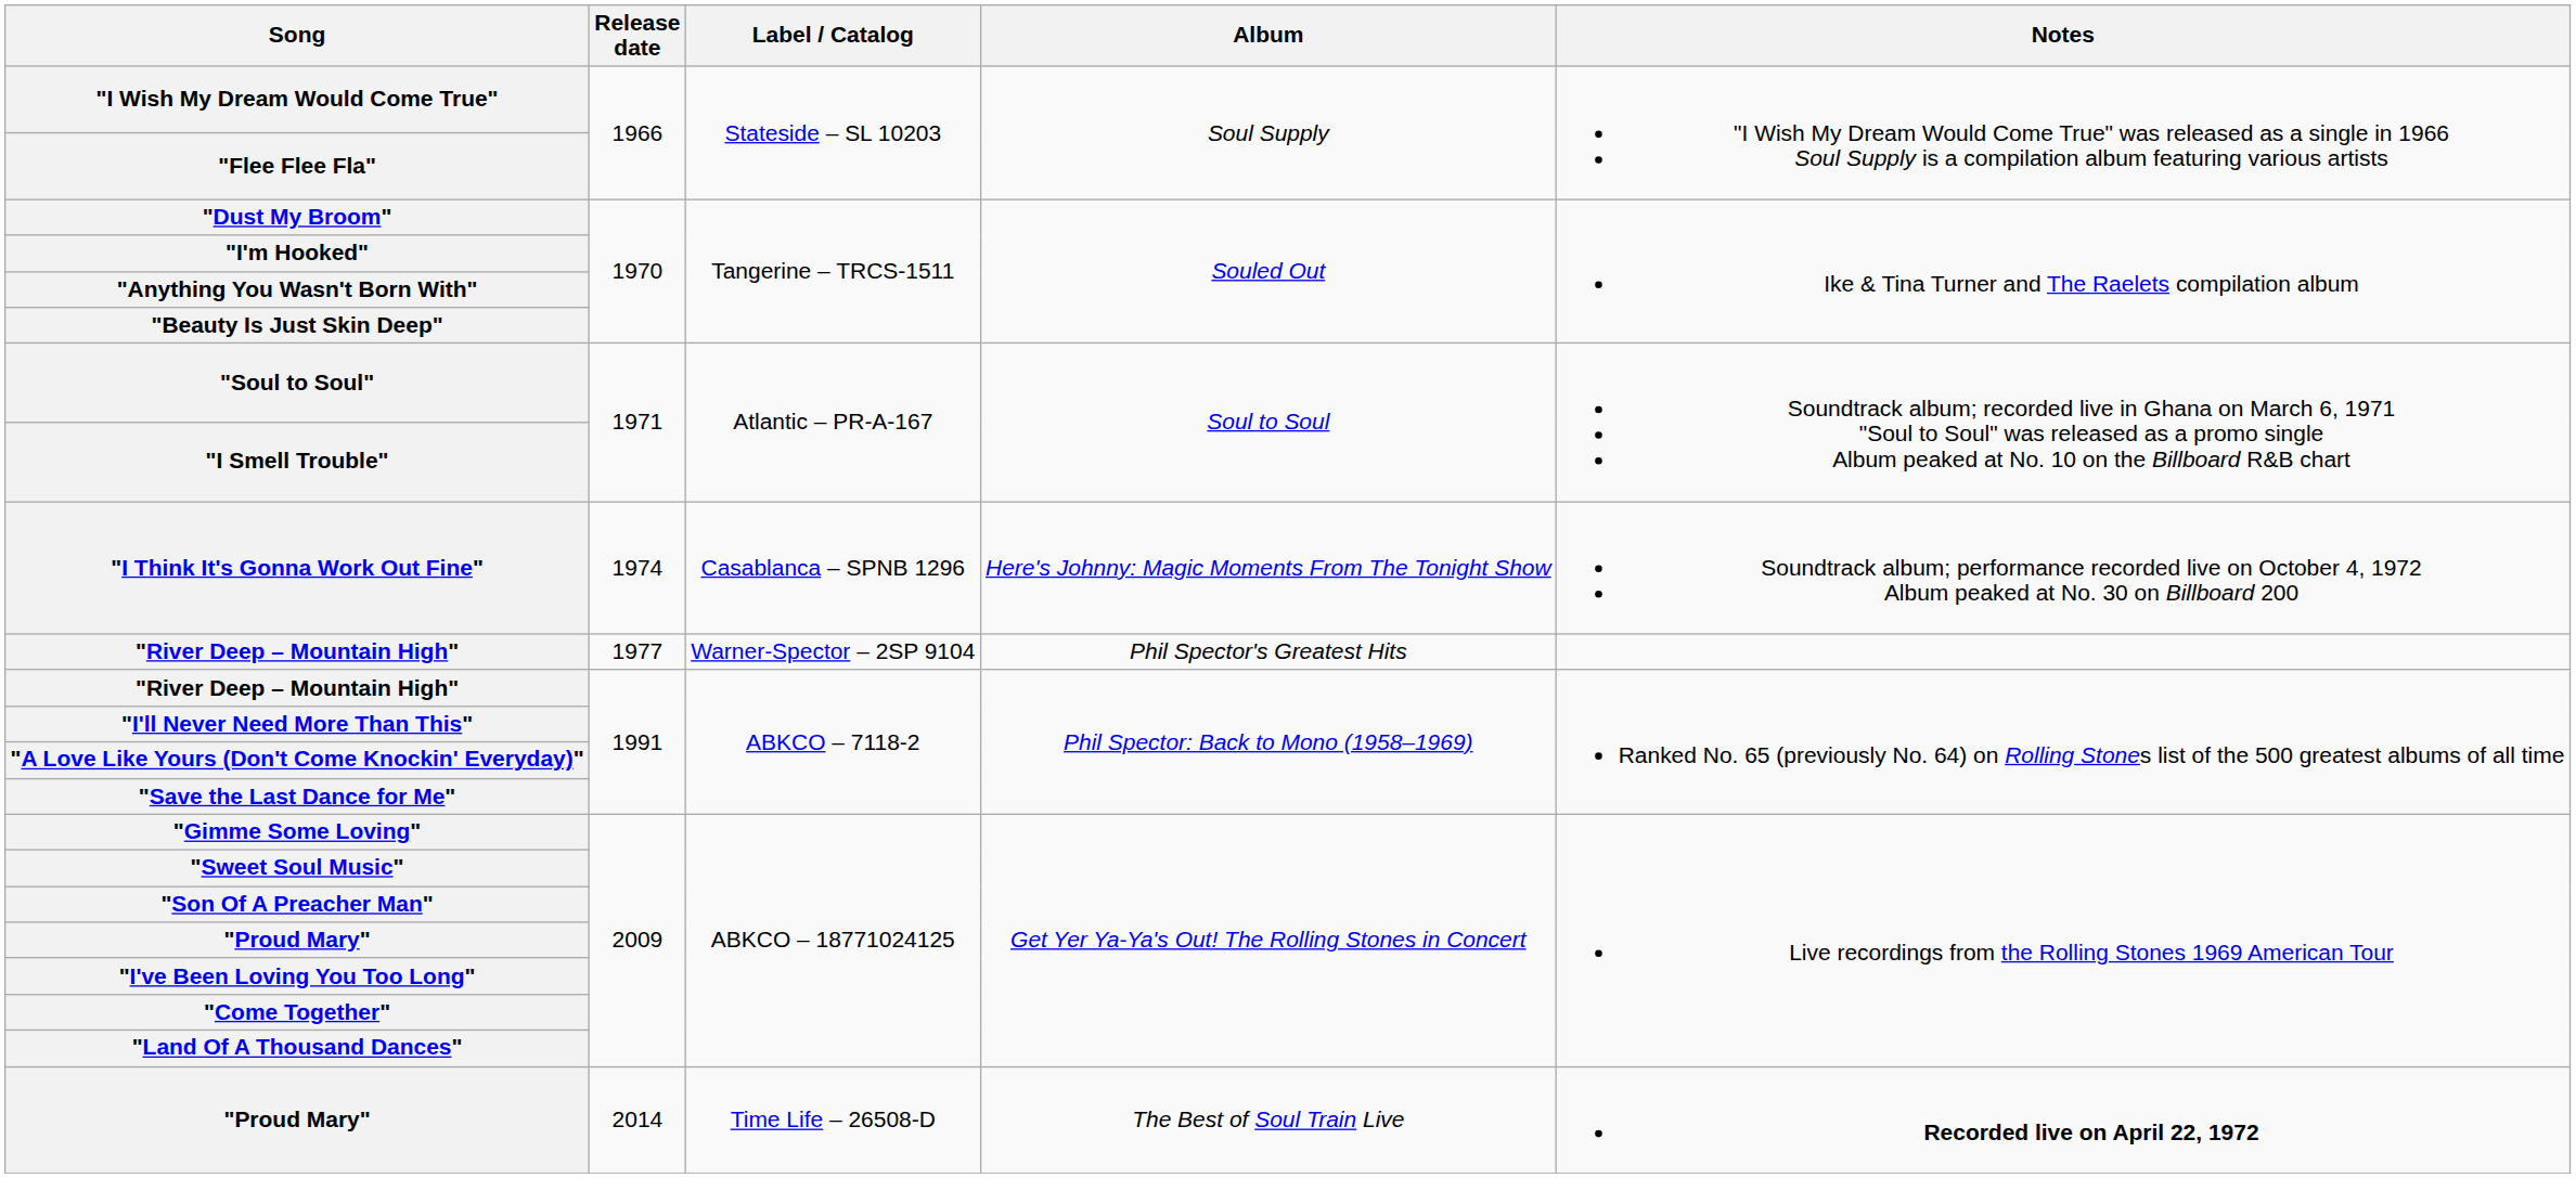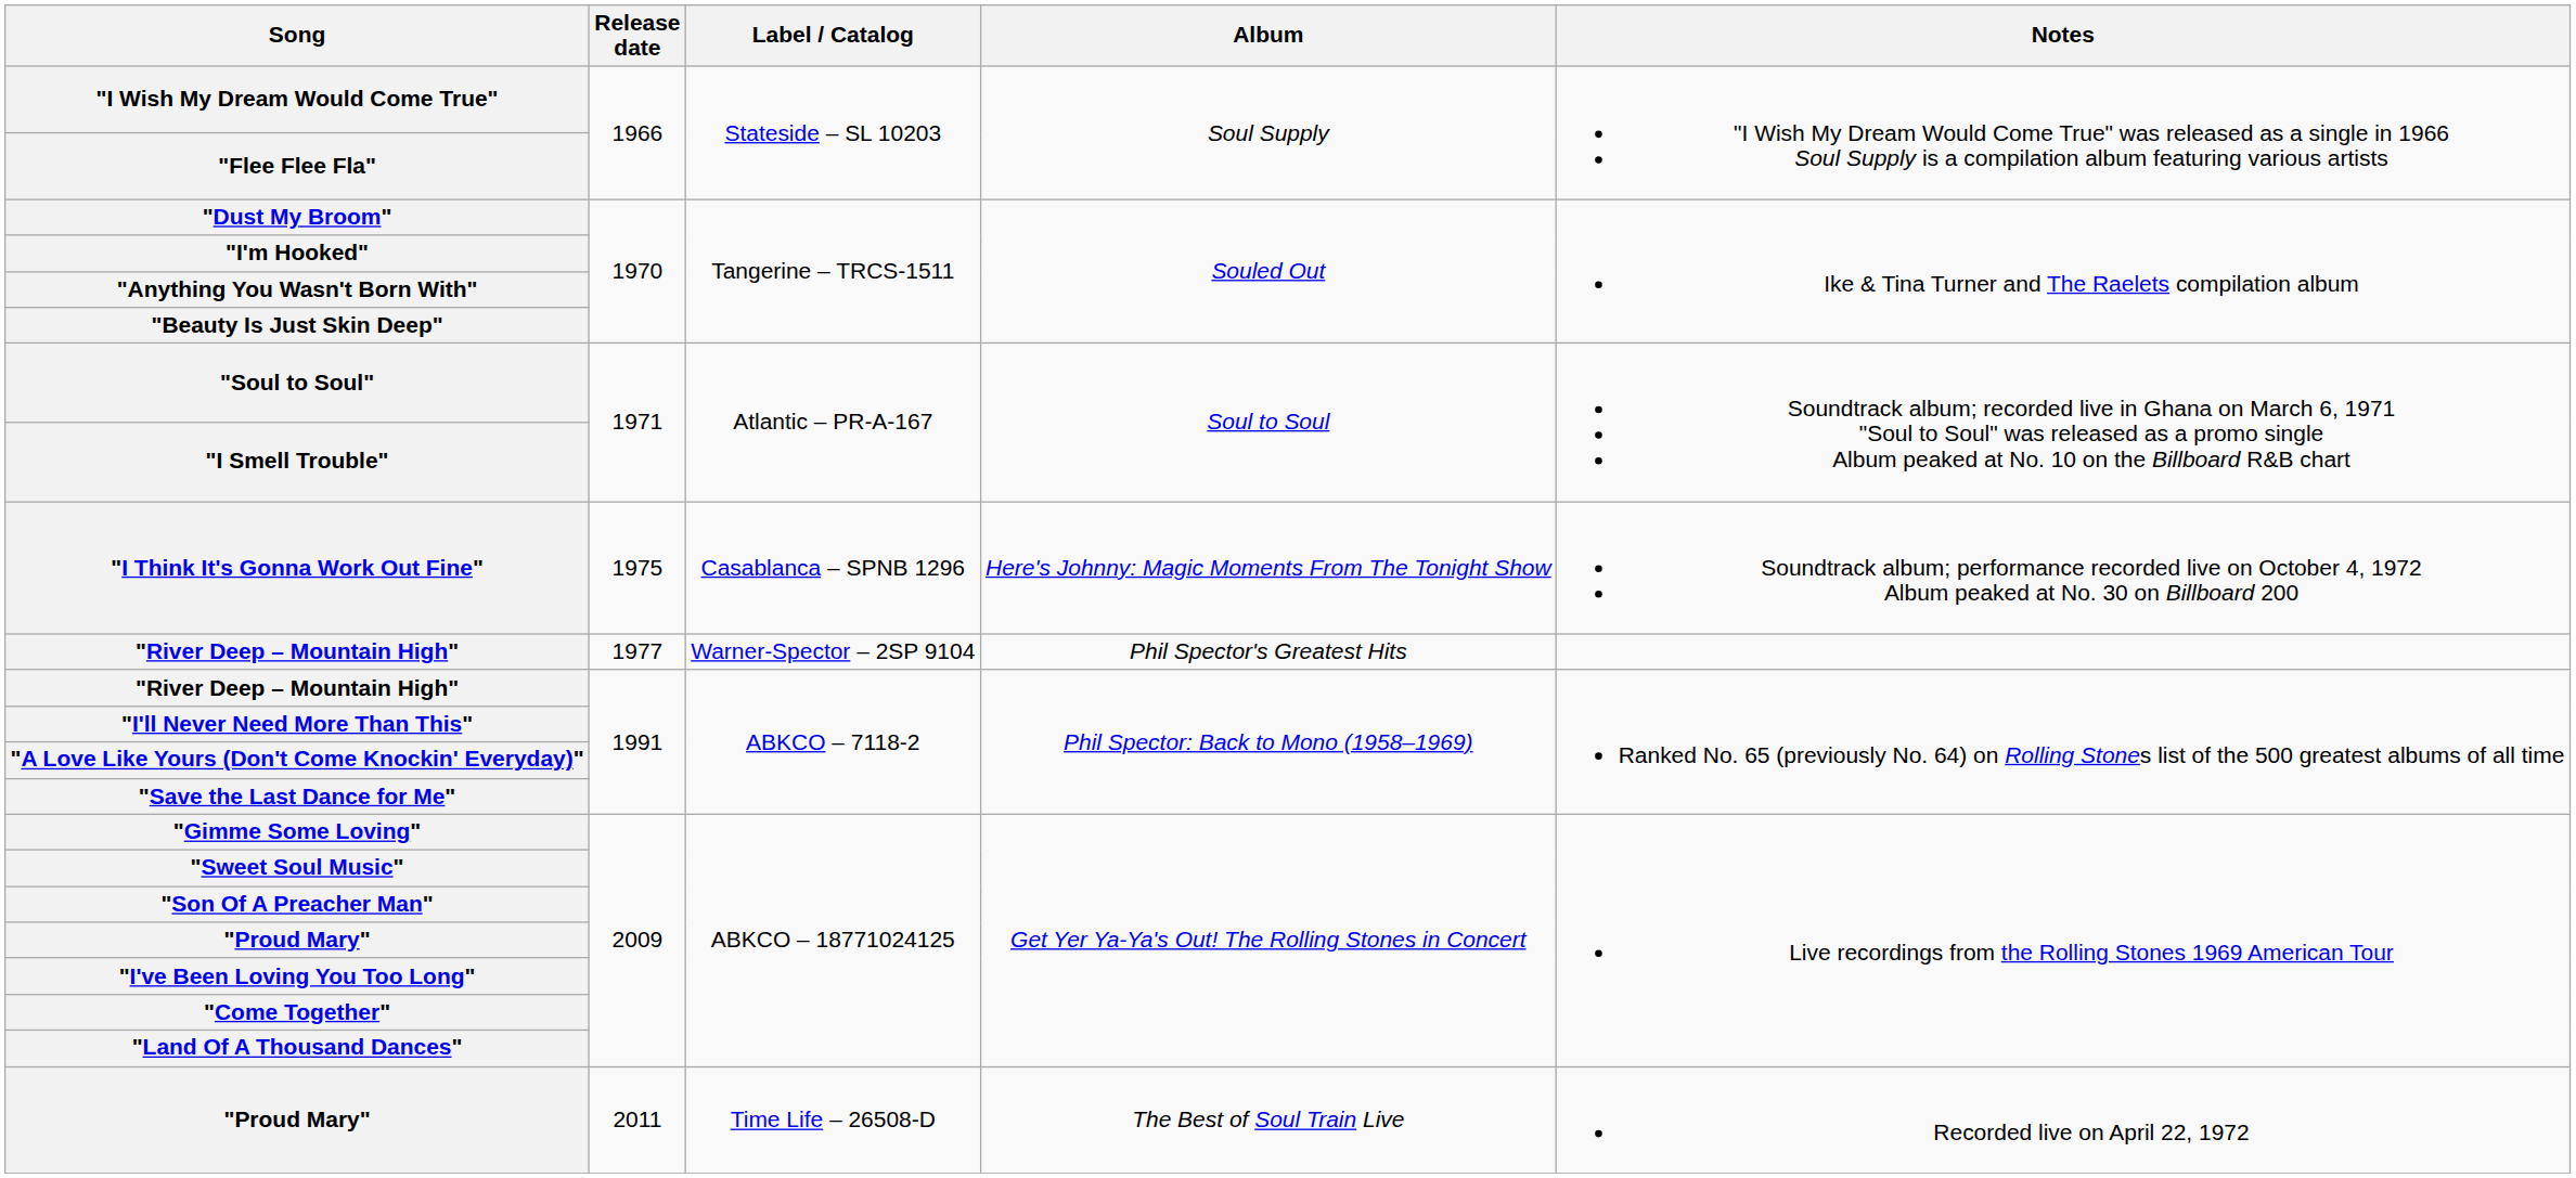Casablanca – SPNB 1296 | Release date: 1974 -> 1975
Time Life – 26508-D | Release date: 2014 -> 2011
Time Life – 26508-D | Notes: bold -> normal
